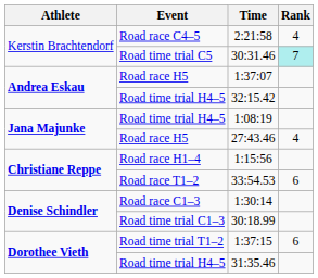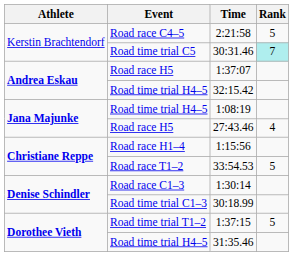2:21:58 | Rank: 4 -> 5
33:54.53 | Rank: 6 -> 5
1:37:15 | Rank: 6 -> 5
